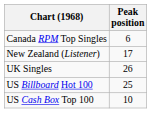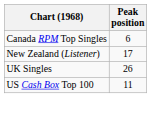- row: US Billboard Hot 100 | 25
US Cash Box Top 100 | Peak position: 10 -> 11
